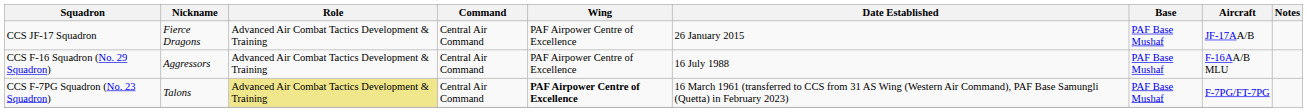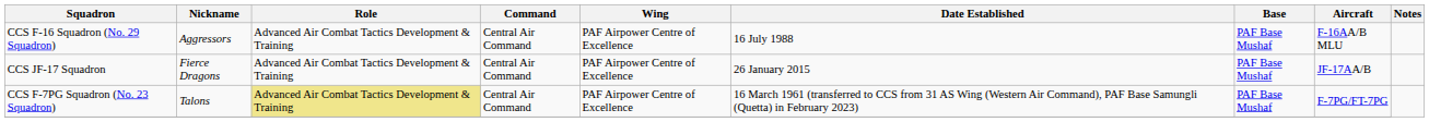rows swapped: CCS F-16 Squadron (No. 29 Squadron) <-> CCS JF-17 Squadron
CCS F-7PG Squadron (No. 23 Squadron) | Wing: bold -> normal
